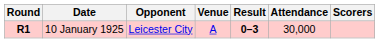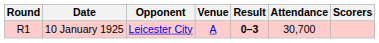10 January 1925 | Round: bold -> normal
10 January 1925 | Attendance: 30,000 -> 30,700
